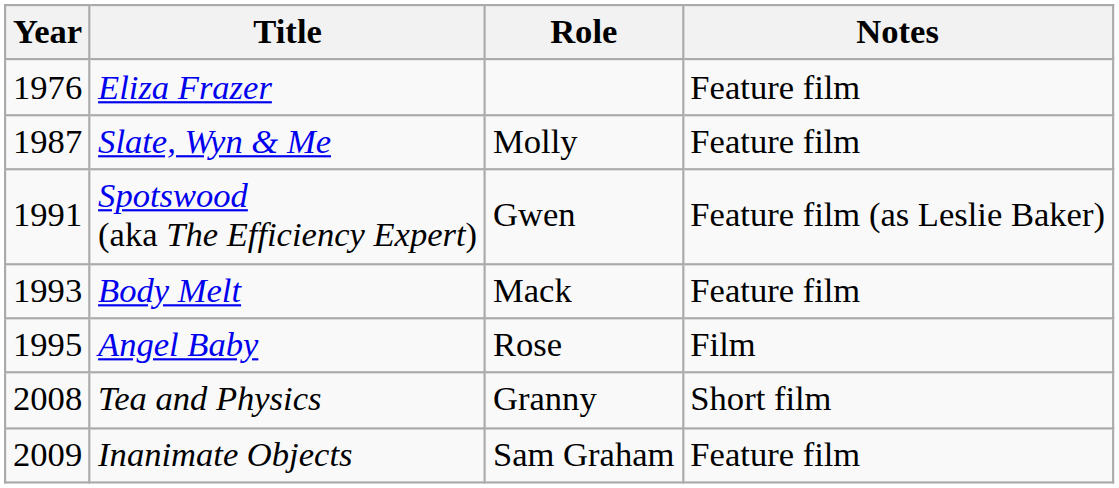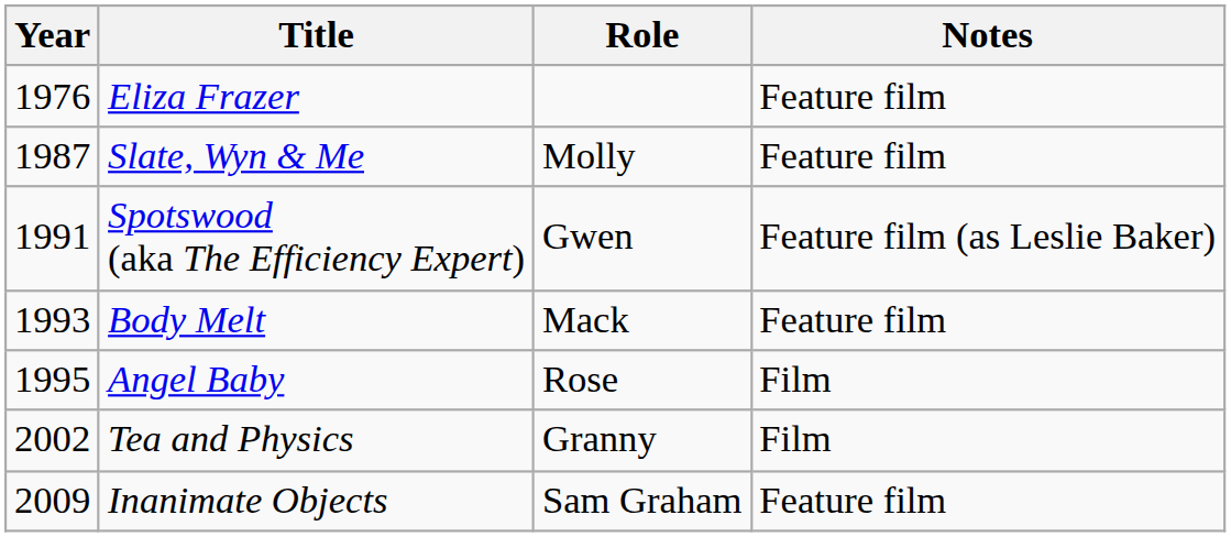Tea and Physics | Year: 2008 -> 2002
Tea and Physics | Notes: Short film -> Film
